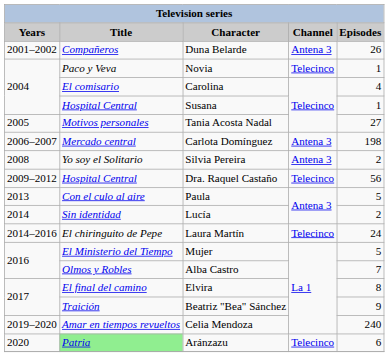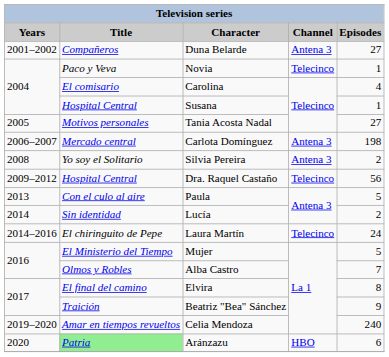Duna Belarde | Episodes: 26 -> 27
Aránzazu | Channel: Telecinco -> HBO
